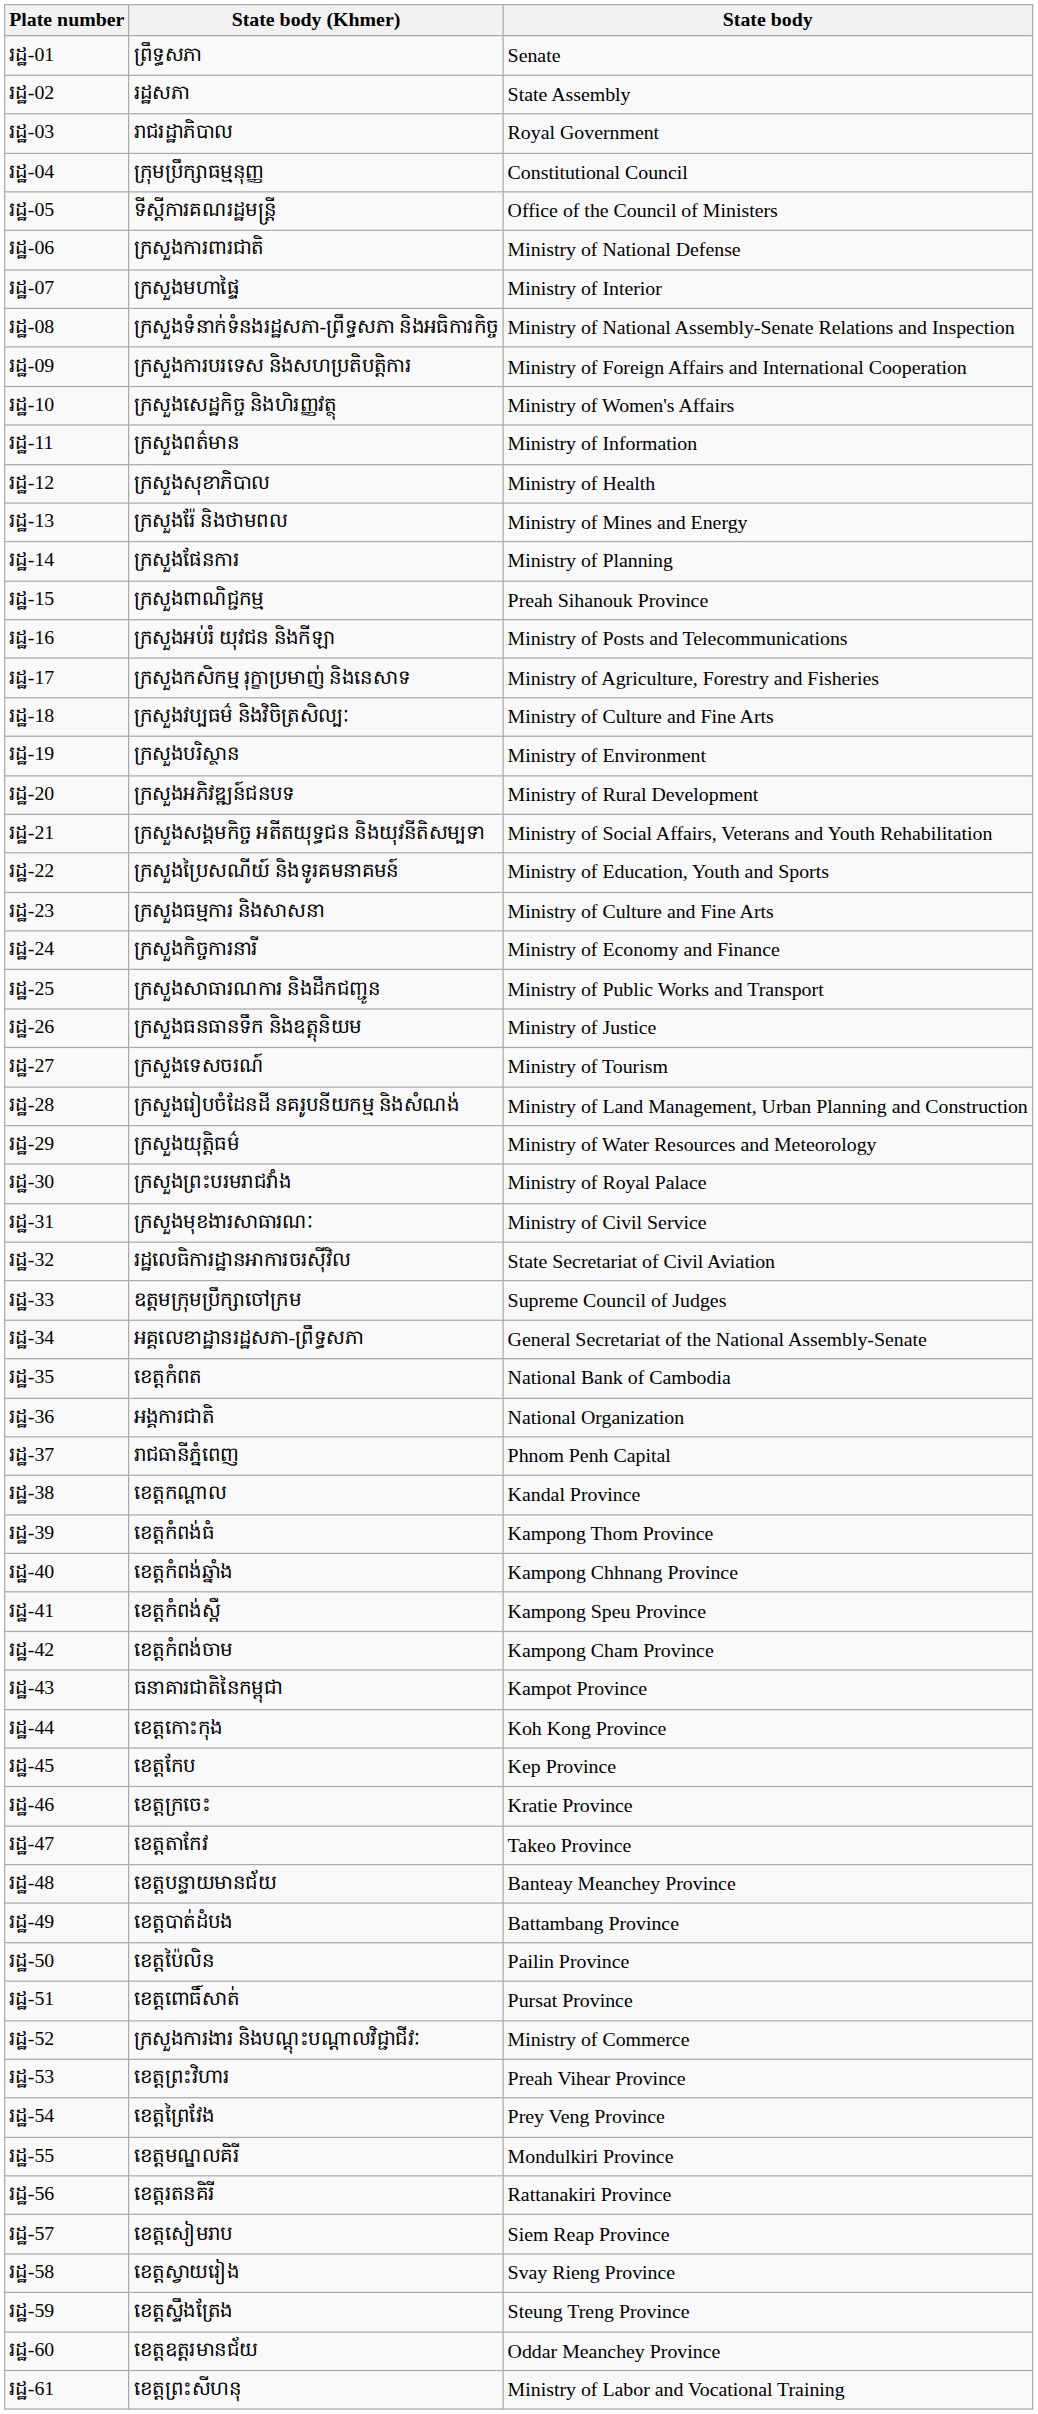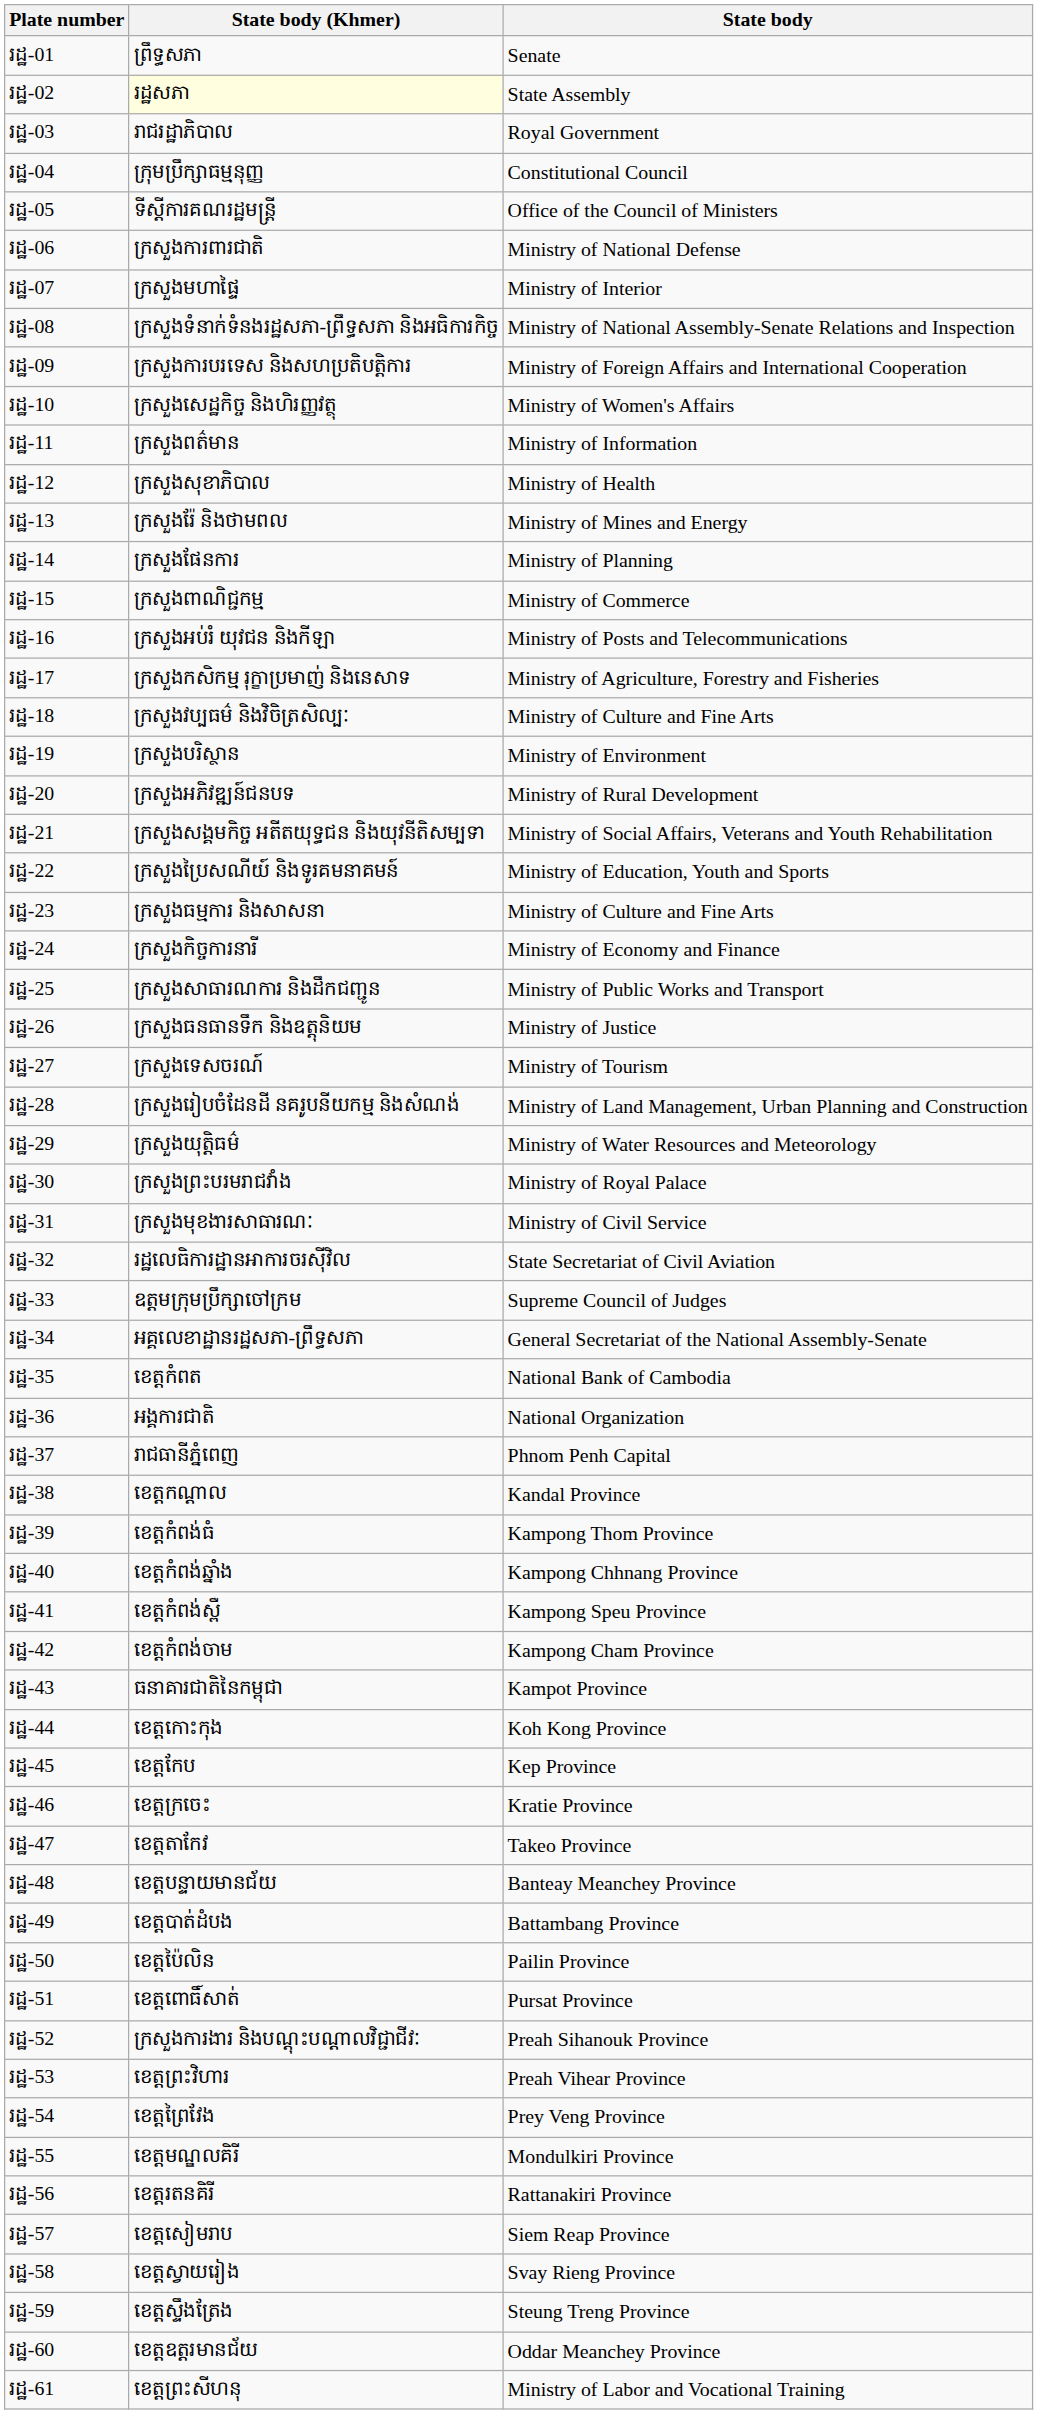រដ្ឋ-02 | State body (Khmer): no background -> lightyellow background
រដ្ឋ-15 | State body: Preah Sihanouk Province -> Ministry of Commerce
រដ្ឋ-52 | State body: Ministry of Commerce -> Preah Sihanouk Province
